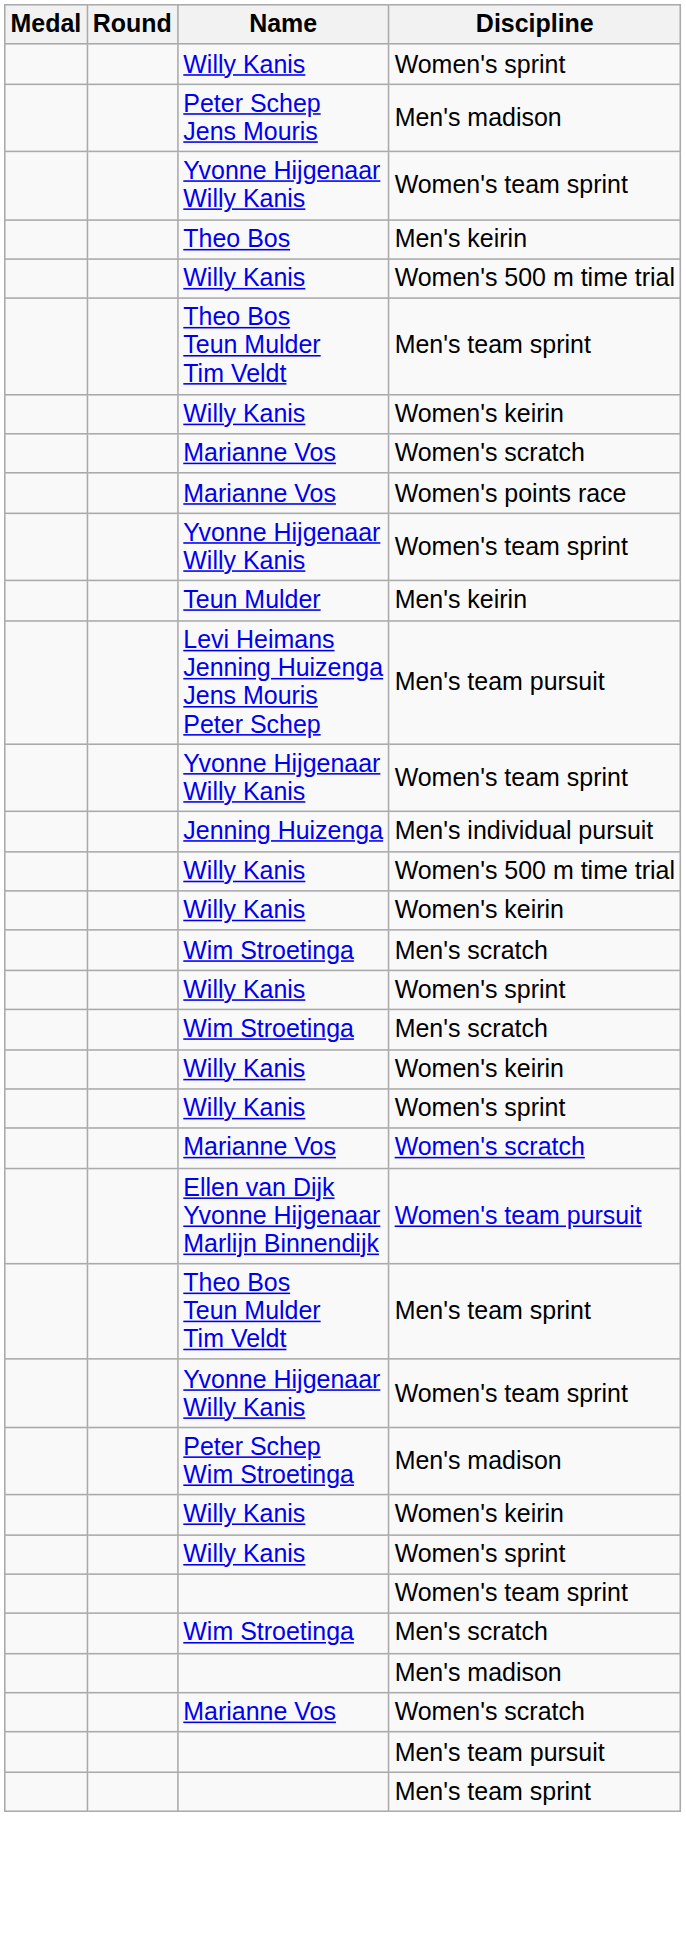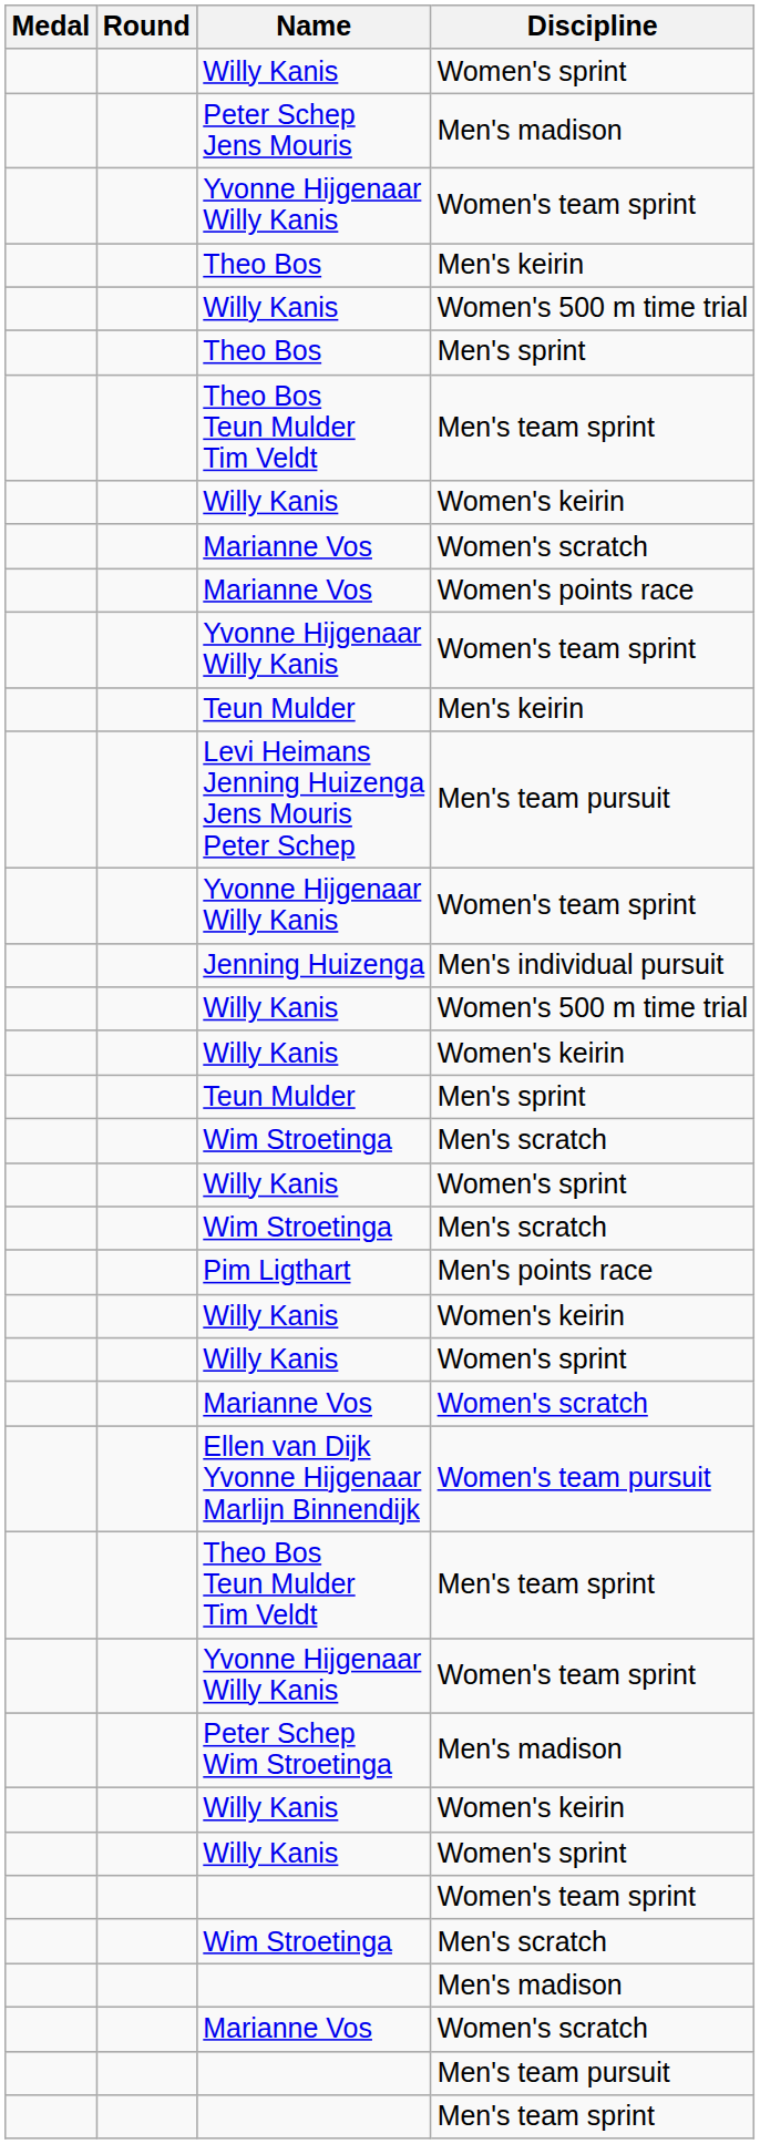+ row: Theo Bos | Men's sprint
+ row: Teun Mulder | Men's sprint
+ row: Pim Ligthart | Men's points race
